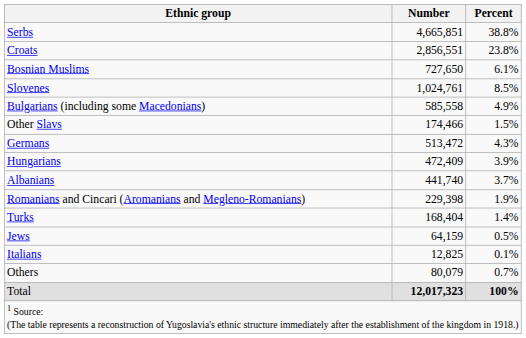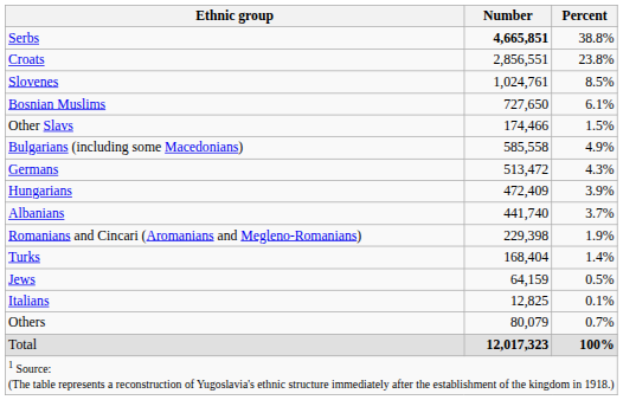Serbs | Number: normal -> bold
rows swapped: Slovenes <-> Bosnian Muslims
rows swapped: Bulgarians (including some Macedonians) <-> Other Slavs
